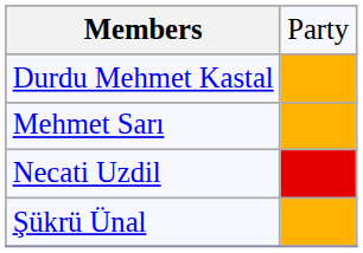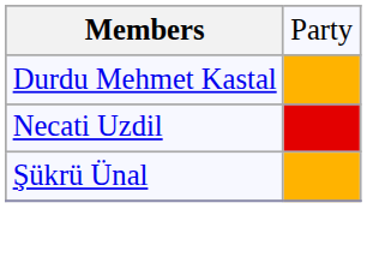- row: Mehmet Sarı
